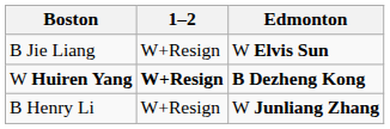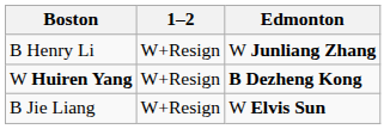rows swapped: B Jie Liang <-> B Henry Li
W Huiren Yang | 1–2: bold -> normal
